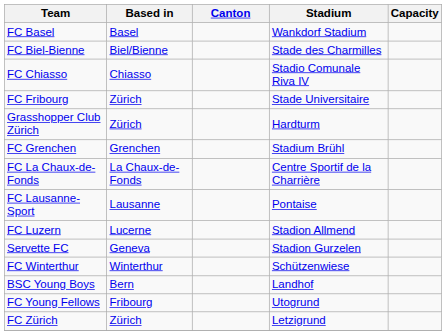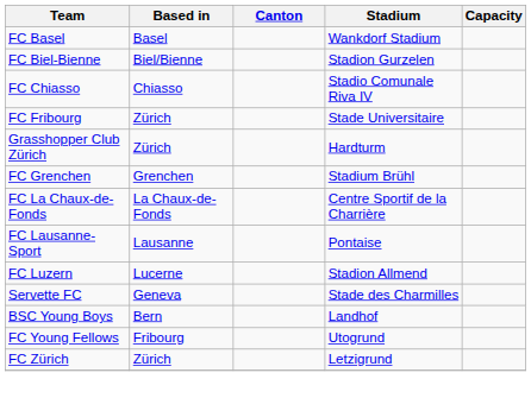FC Biel-Bienne | Stadium: Stade des Charmilles -> Stadion Gurzelen
Servette FC | Stadium: Stadion Gurzelen -> Stade des Charmilles
- row: FC Winterthur | Winterthur | Schützenwiese
